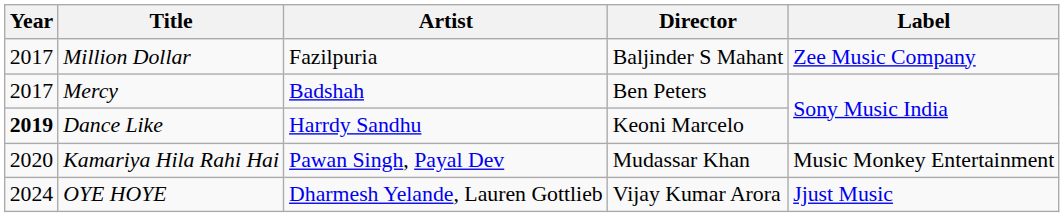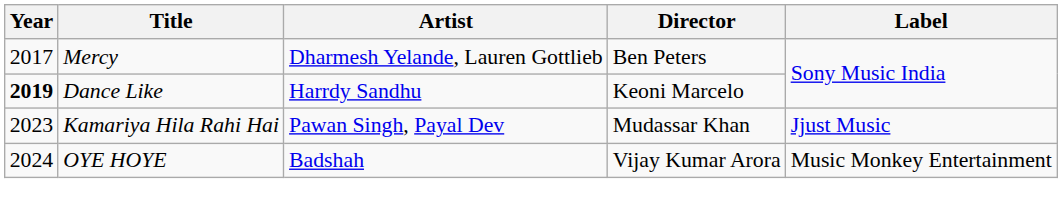- row: 2017 | Million Dollar | Fazilpuria | Baljinder S Mahant | Zee Music Company
Mercy | Artist: Badshah -> Dharmesh Yelande, Lauren Gottlieb
Kamariya Hila Rahi Hai | Year: 2020 -> 2023
Kamariya Hila Rahi Hai | Label: Music Monkey Entertainment -> Jjust Music
OYE HOYE | Artist: Dharmesh Yelande, Lauren Gottlieb -> Badshah
OYE HOYE | Label: Jjust Music -> Music Monkey Entertainment
